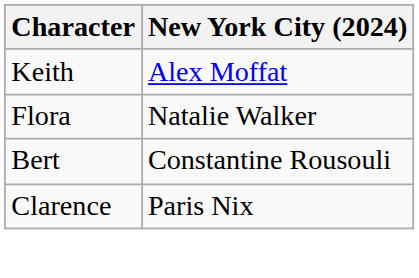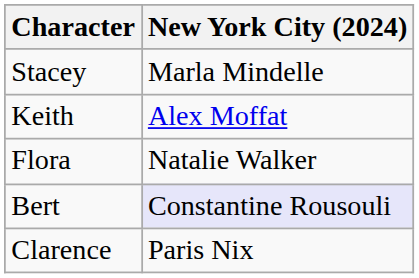+ row: Stacey | Marla Mindelle
Bert | New York City (2024): no background -> lavender background
